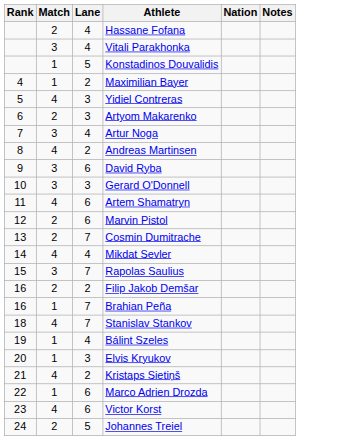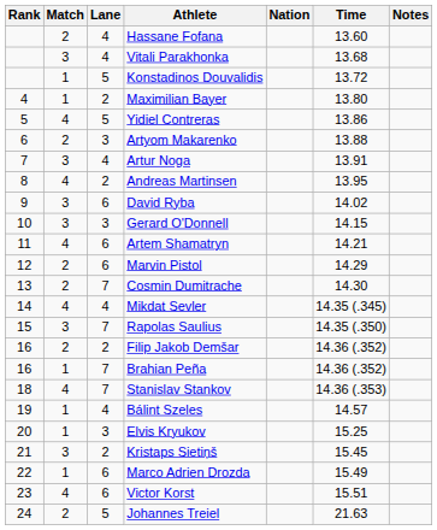+ column: Time | 13.60 | 13.68 | 13.72 | 13.80 | 13.86 | 13.88 | 13.91 | 13.95 | 14.02 | 14.15 | 14.21 | 14.29 | 14.30 | 14.35 (.345) | 14.35 (.350) | 14.36 (.352) | 14.36 (.352) | 14.36 (.353) | 14.57 | 15.25 | 15.45 | 15.49 | 15.51 | 21.63
Yidiel Contreras | Lane: 3 -> 5
Kristaps Sietiņš | Match: 4 -> 3
